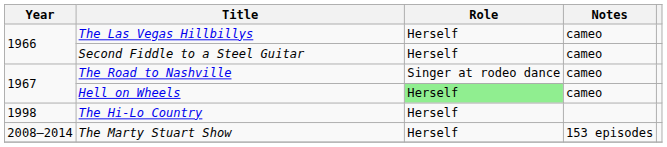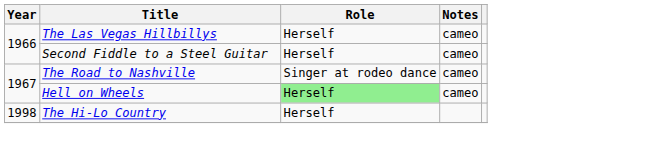- row: 2008–2014 | The Marty Stuart Show | Herself | 153 episodes
